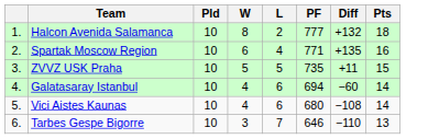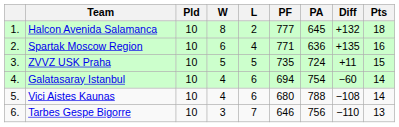+ column: PA | 645 | 636 | 724 | 754 | 788 | 756
